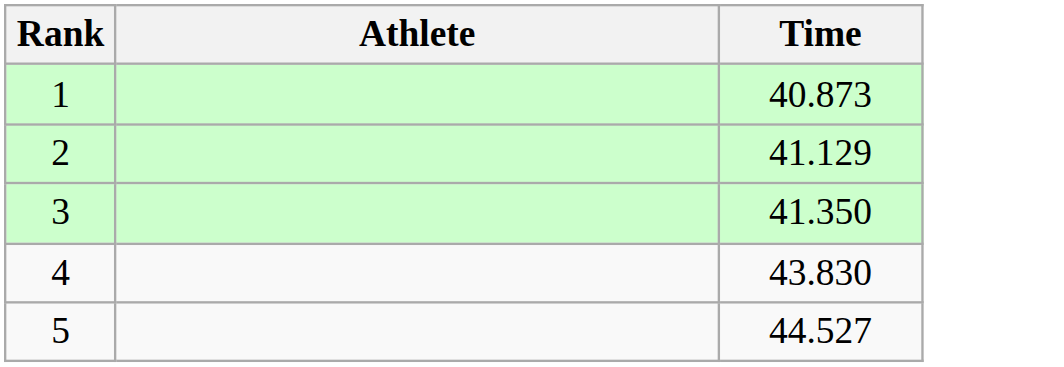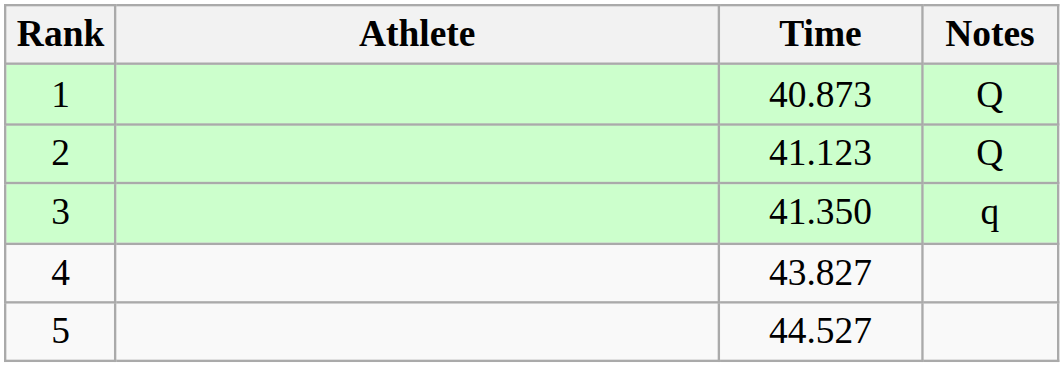+ column: Notes | Q | Q | q
2 | Time: 41.129 -> 41.123
4 | Time: 43.830 -> 43.827
